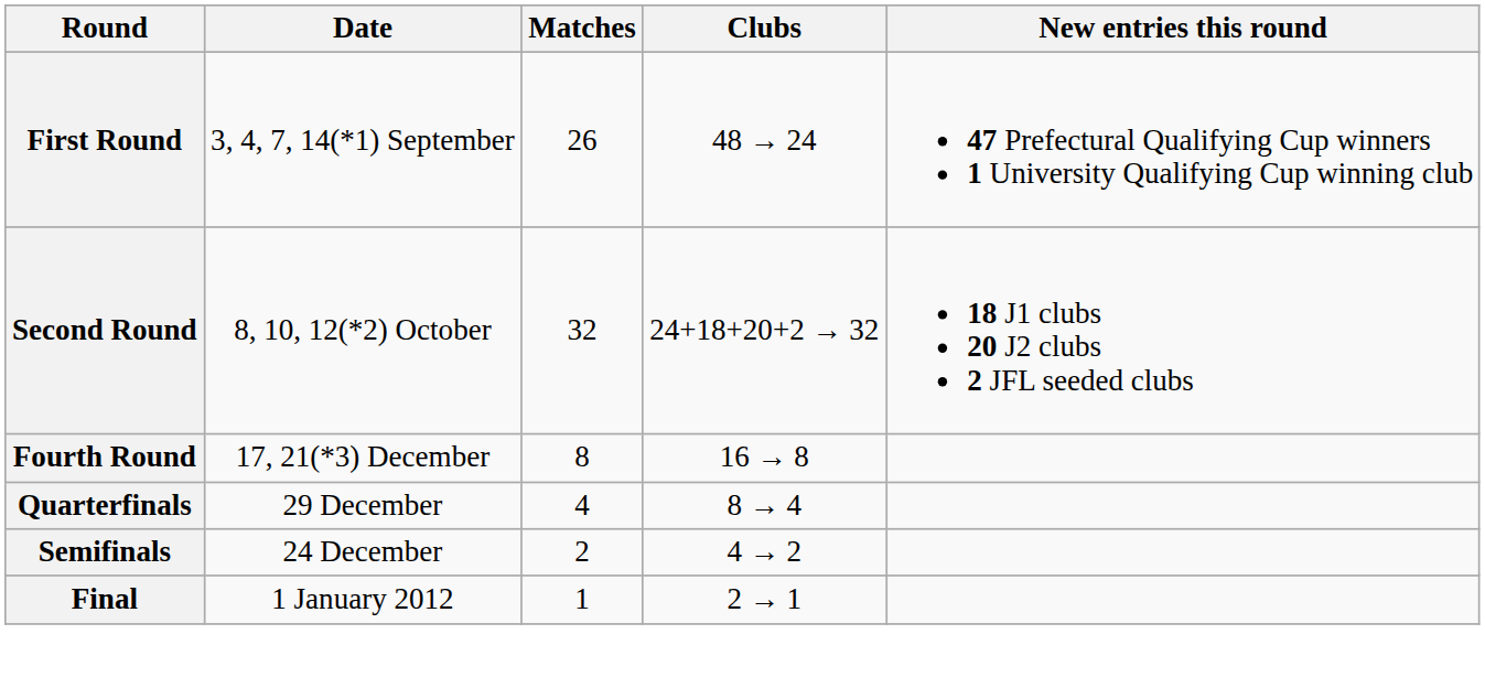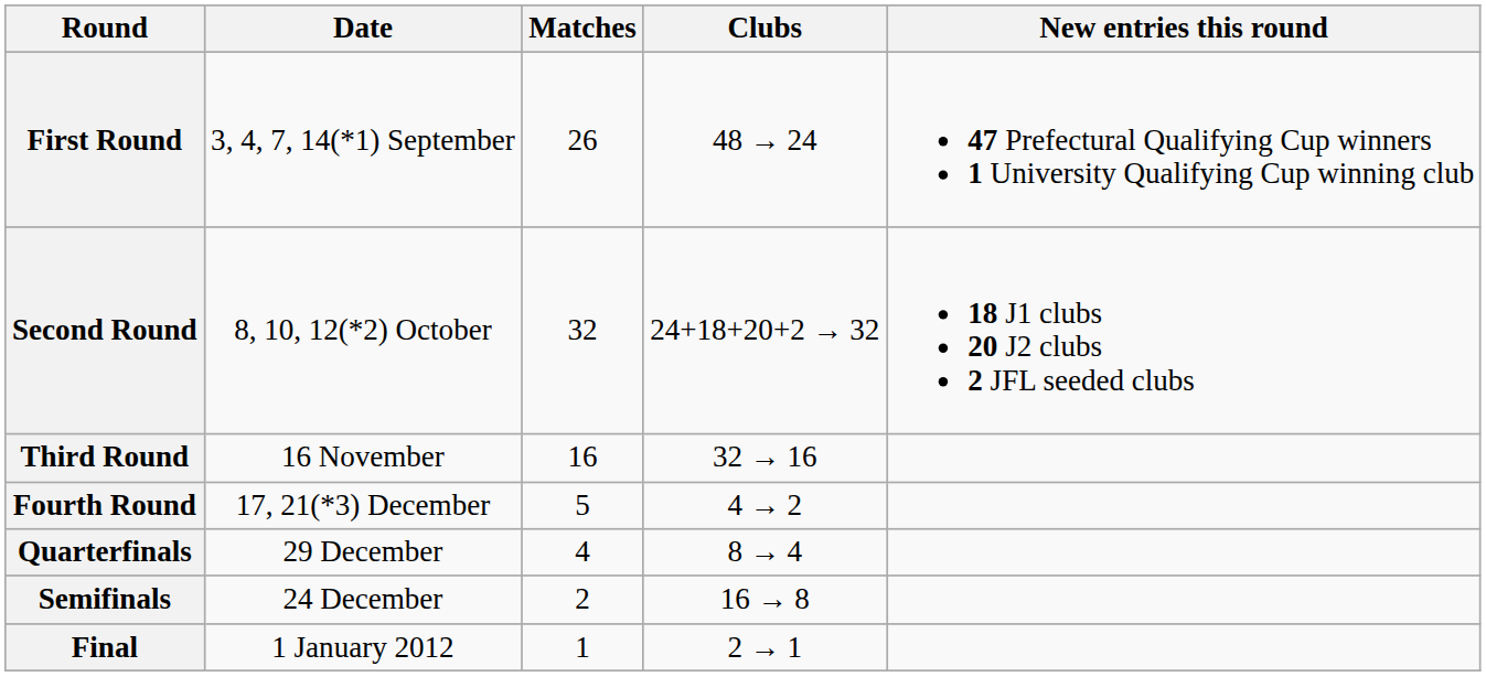+ row: Third Round | 16 November | 16 | 32 → 16
Fourth Round | Matches: 8 -> 5
Fourth Round | Clubs: 16 → 8 -> 4 → 2
Semifinals | Clubs: 4 → 2 -> 16 → 8
